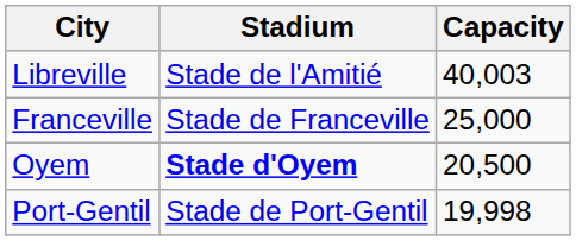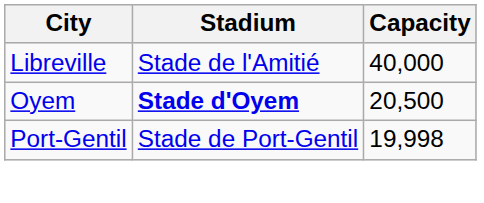Libreville | Capacity: 40,003 -> 40,000
- row: Franceville | Stade de Franceville | 25,000
